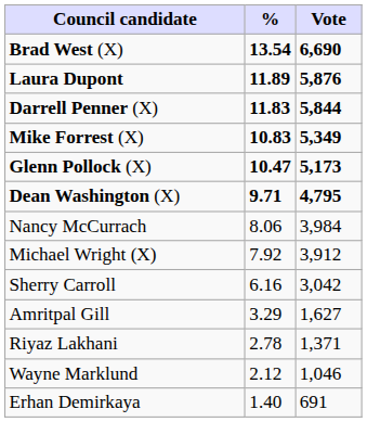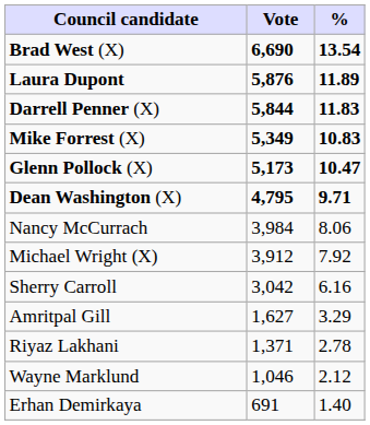columns swapped: Vote <-> %
